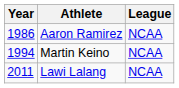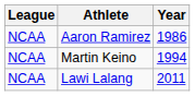columns swapped: Year <-> League
